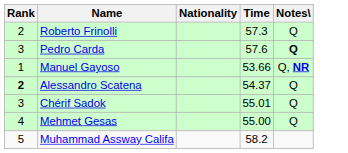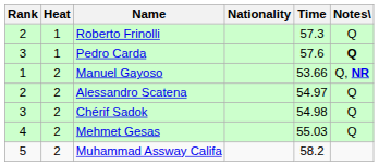+ column: Heat | 1 | 1 | 2 | 2 | 2 | 2 | 2
Alessandro Scatena | Rank: bold -> normal
Alessandro Scatena | Time: 54.37 -> 54.97
Chérif Sadok | Time: 55.01 -> 54.98
Mehmet Gesas | Time: 55.00 -> 55.03
